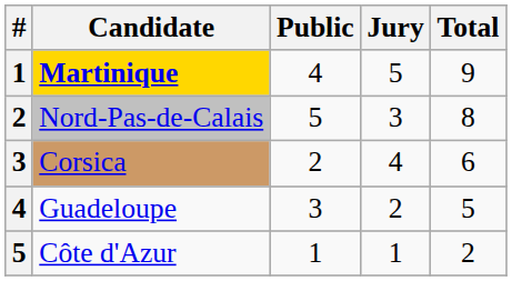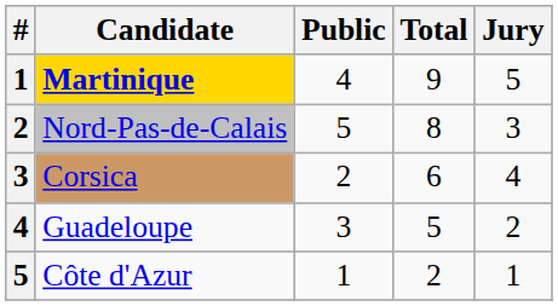columns swapped: Jury <-> Total
